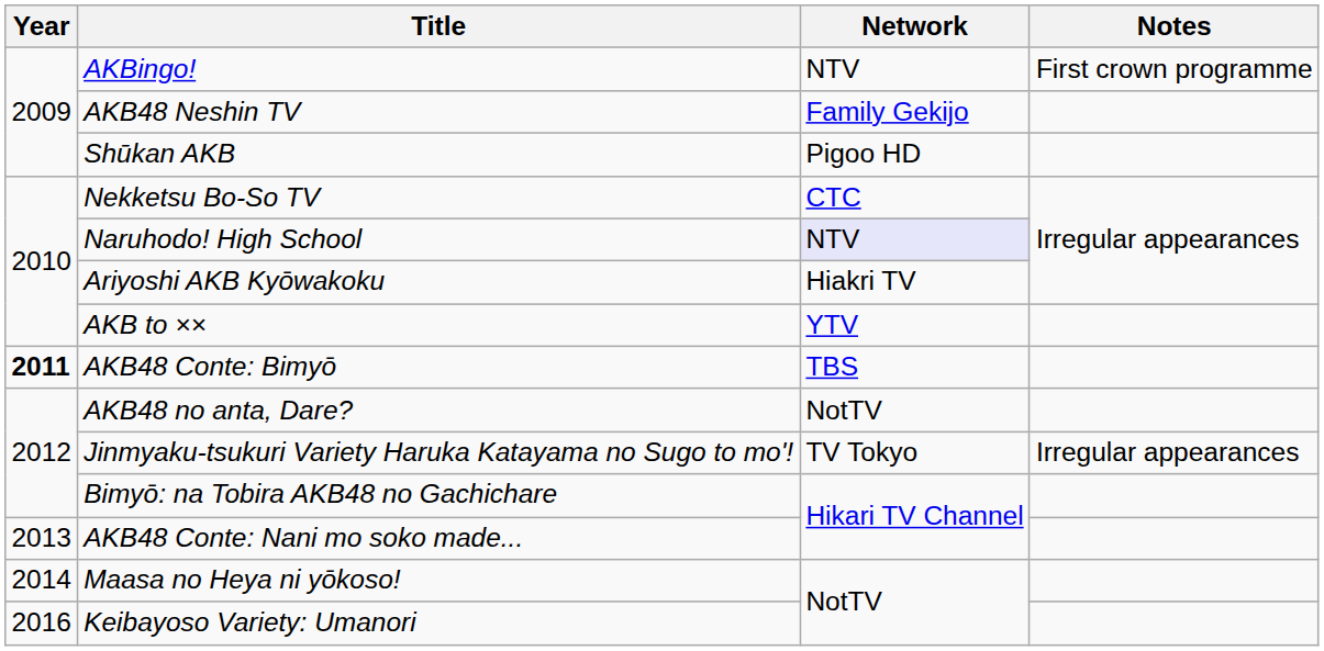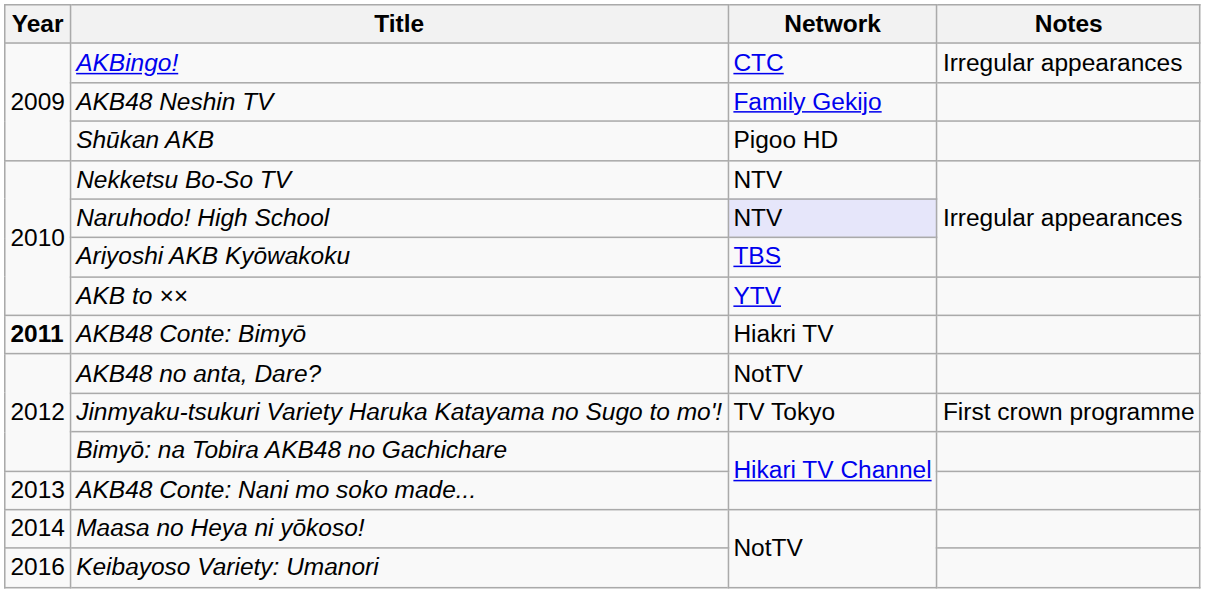AKBingo! | Network: NTV -> CTC
AKBingo! | Notes: First crown programme -> Irregular appearances
Nekketsu Bo-So TV | Network: CTC -> NTV
Ariyoshi AKB Kyōwakoku | Network: Hiakri TV -> TBS
AKB48 Conte: Bimyō | Network: TBS -> Hiakri TV
Jinmyaku-tsukuri Variety Haruka Katayama no Sugo to mo'! | Notes: Irregular appearances -> First crown programme
